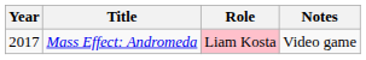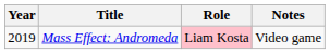Mass Effect: Andromeda | Year: 2017 -> 2019
